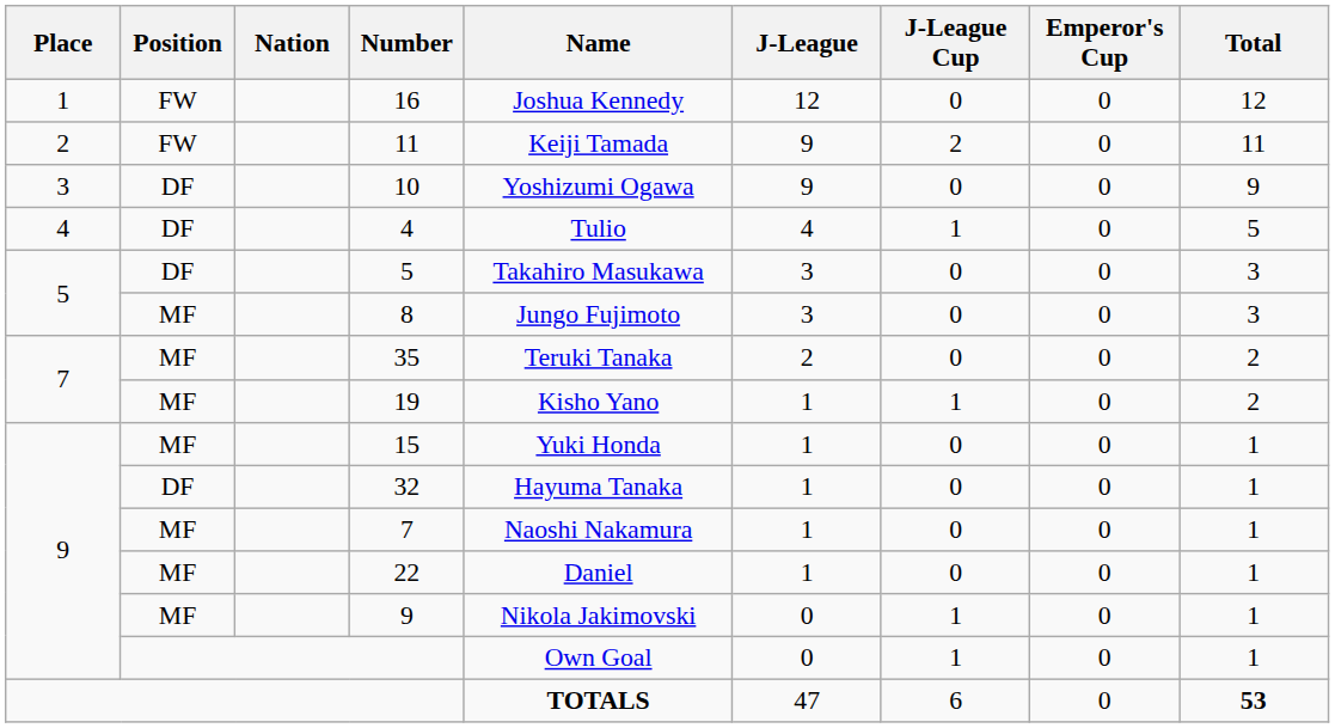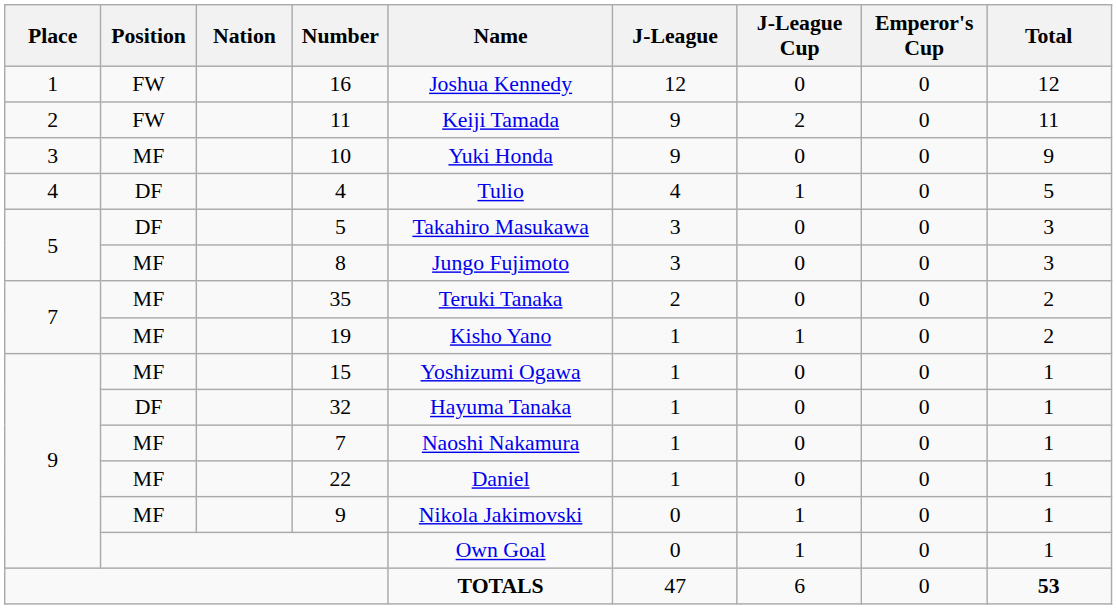10 | Position: DF -> MF
10 | Name: Yoshizumi Ogawa -> Yuki Honda
15 | Name: Yuki Honda -> Yoshizumi Ogawa
